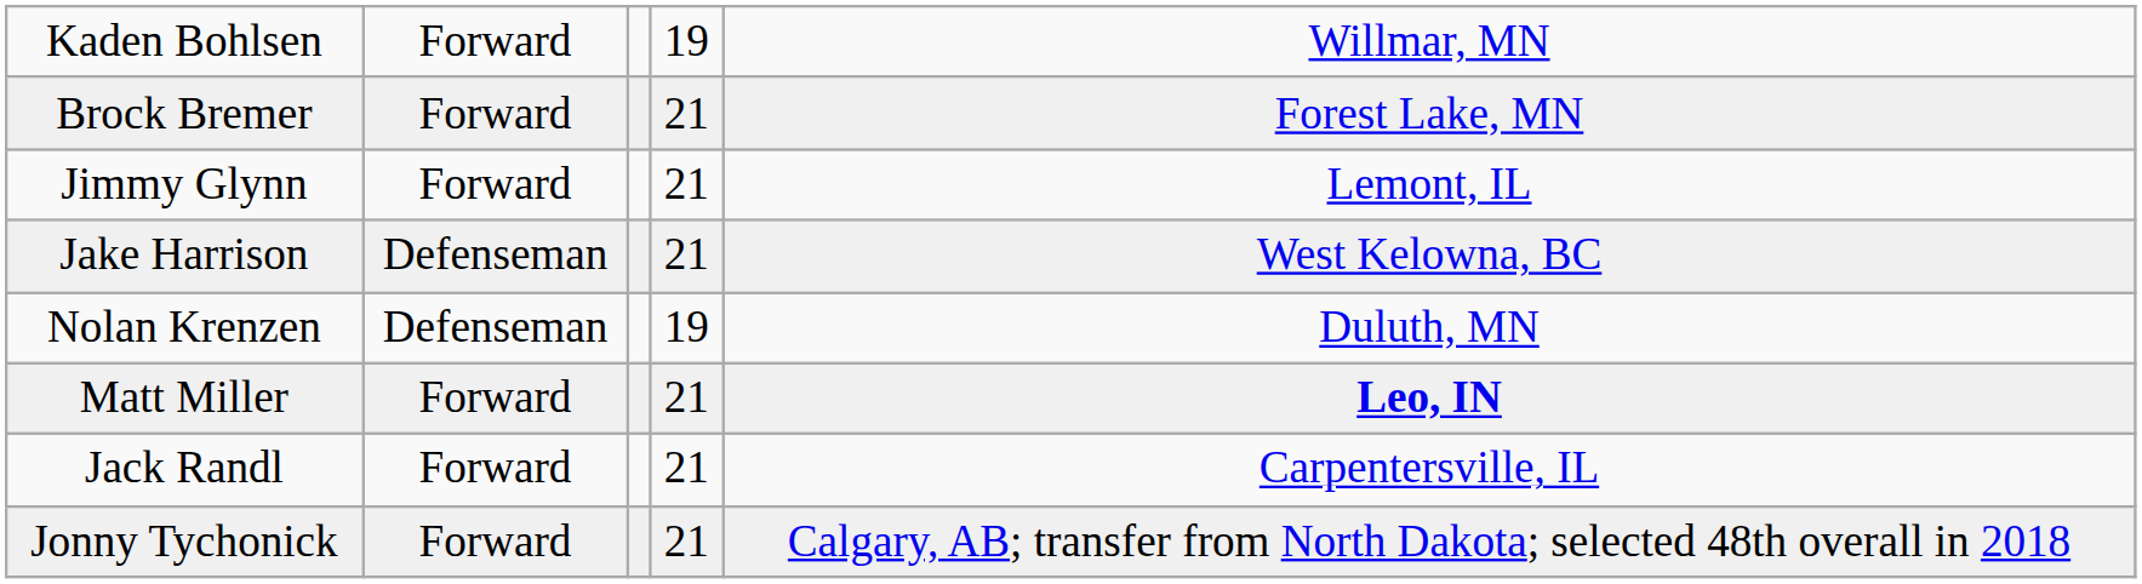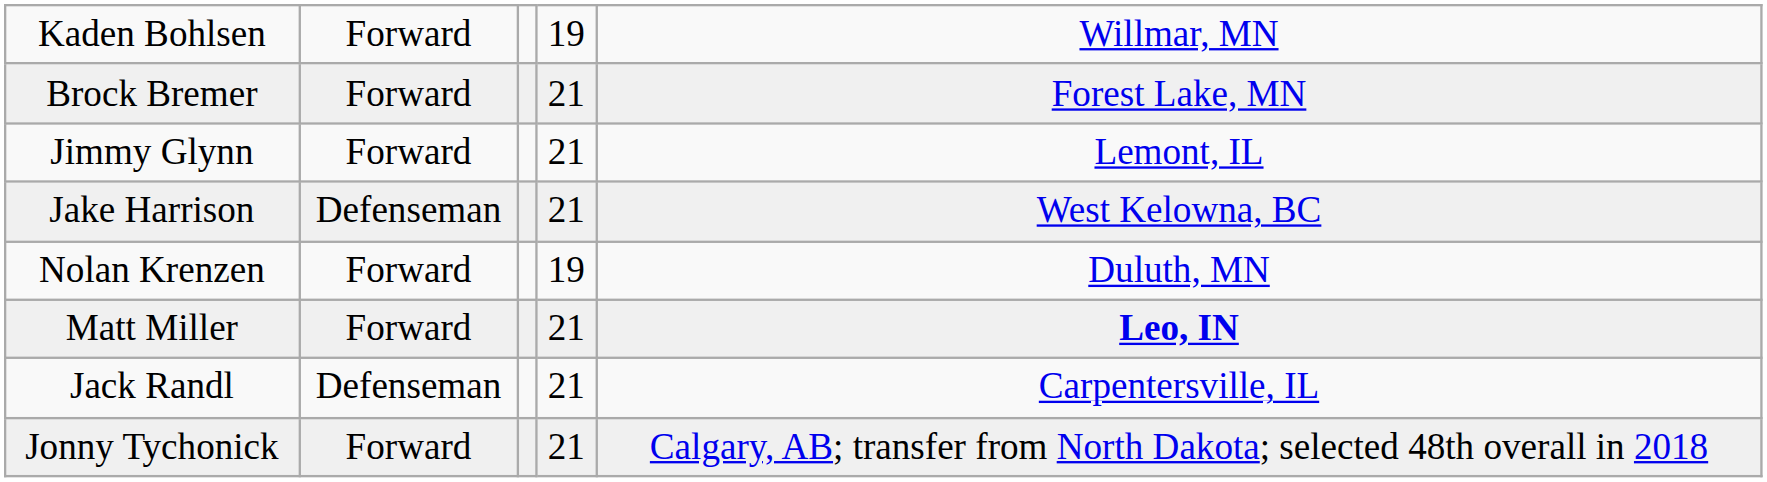Nolan Krenzen | column 2: Defenseman -> Forward
Jack Randl | column 2: Forward -> Defenseman
